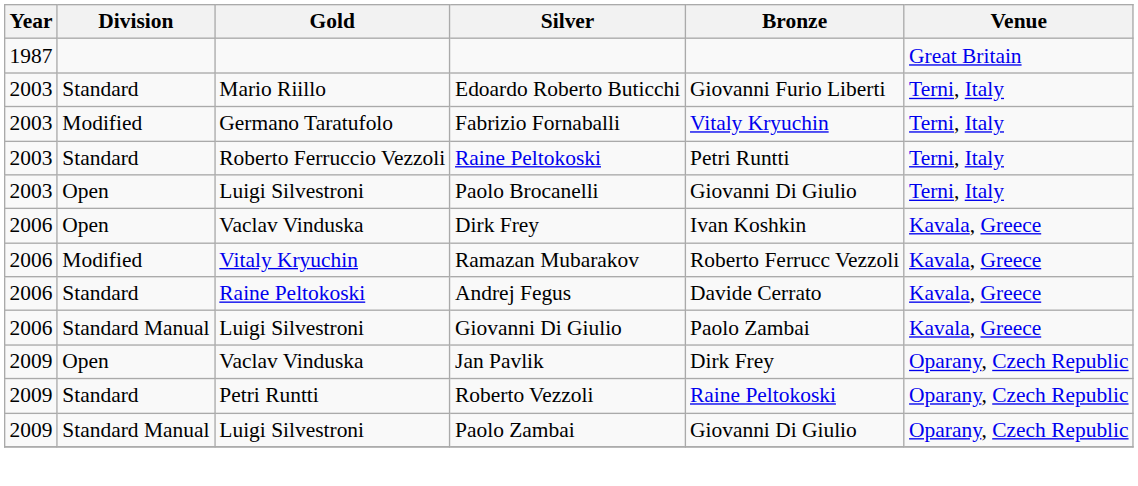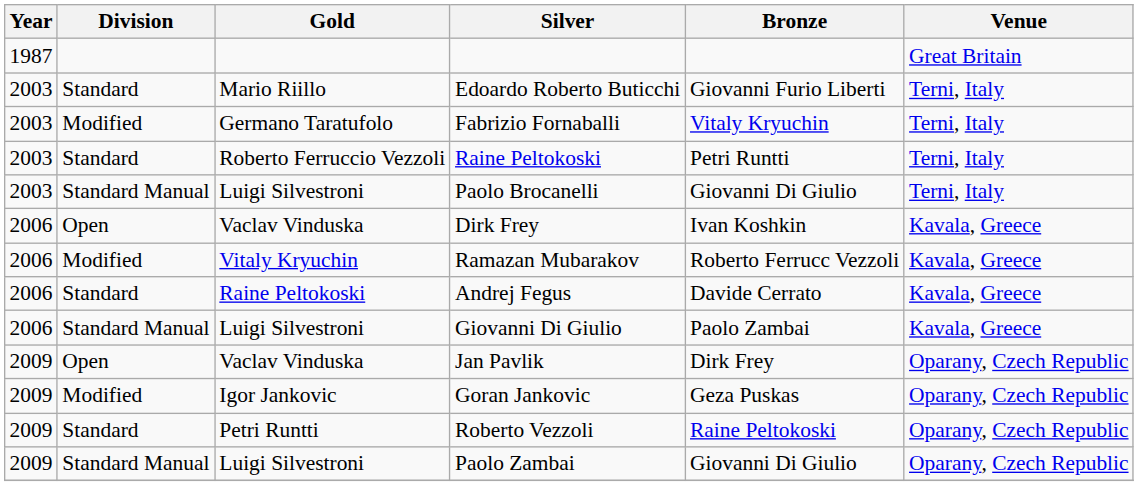Paolo Brocanelli | Division: Open -> Standard Manual
+ row: 2009 | Modified | Igor Jankovic | Goran Jankovic | Geza Puskas | Oparany, Czech Republic
